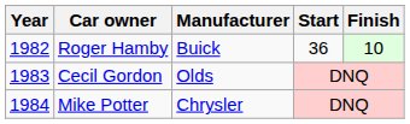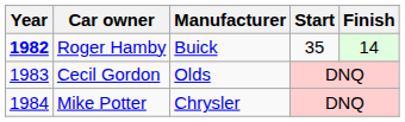Roger Hamby | Year: normal -> bold
Roger Hamby | Start: 36 -> 35
Roger Hamby | Finish: 10 -> 14
